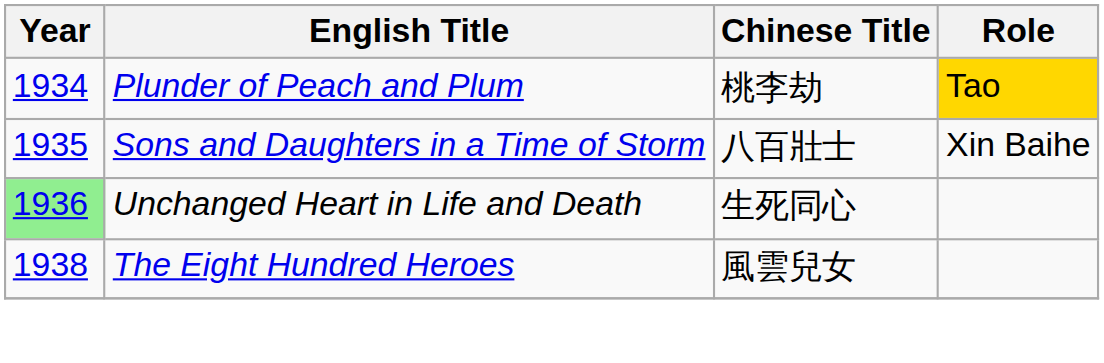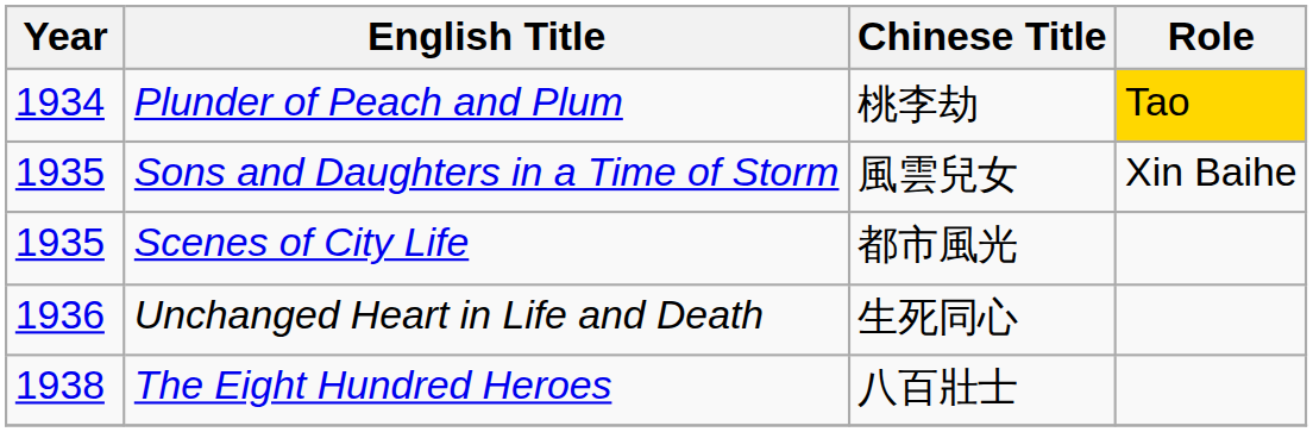Sons and Daughters in a Time of Storm | Chinese Title: 八百壯士 -> 風雲兒女
+ row: 1935 | Scenes of City Life | 都市風光
Unchanged Heart in Life and Death | Year: lightgreen background -> no background
The Eight Hundred Heroes | Chinese Title: 風雲兒女 -> 八百壯士
